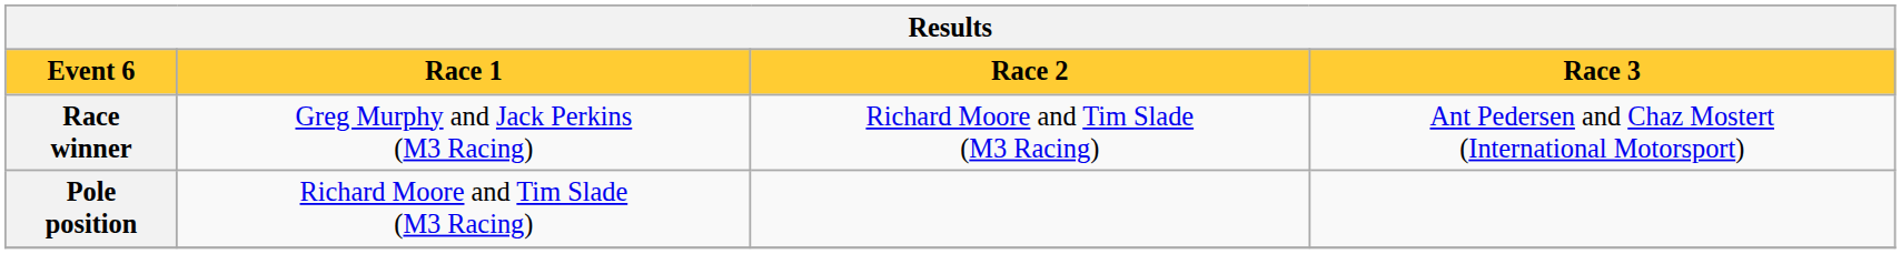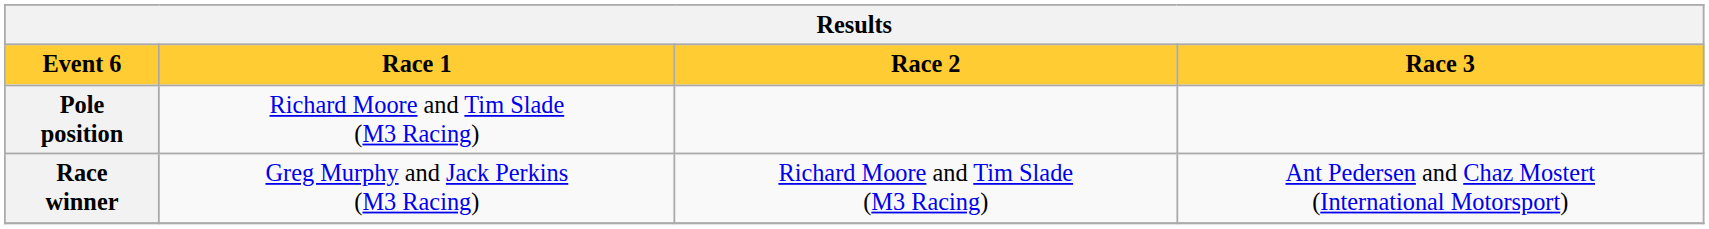rows swapped: Pole position <-> Race winner
